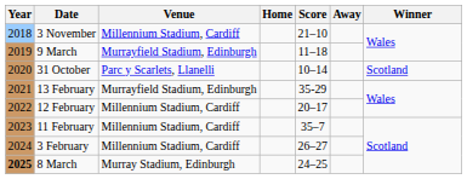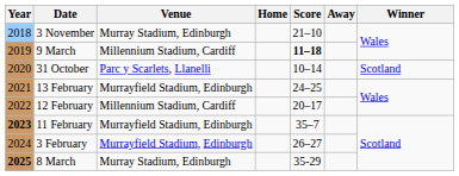3 November | Venue: Millennium Stadium, Cardiff -> Murray Stadium, Edinburgh
9 March | Venue: Murrayfield Stadium, Edinburgh -> Millennium Stadium, Cardiff
9 March | Score: normal -> bold
13 February | Score: 35-29 -> 24–25
11 February | Year: normal -> bold
11 February | Venue: Millennium Stadium, Cardiff -> Murrayfield Stadium, Edinburgh
3 February | Venue: Millennium Stadium, Cardiff -> Murrayfield Stadium, Edinburgh
8 March | Score: 24–25 -> 35-29
